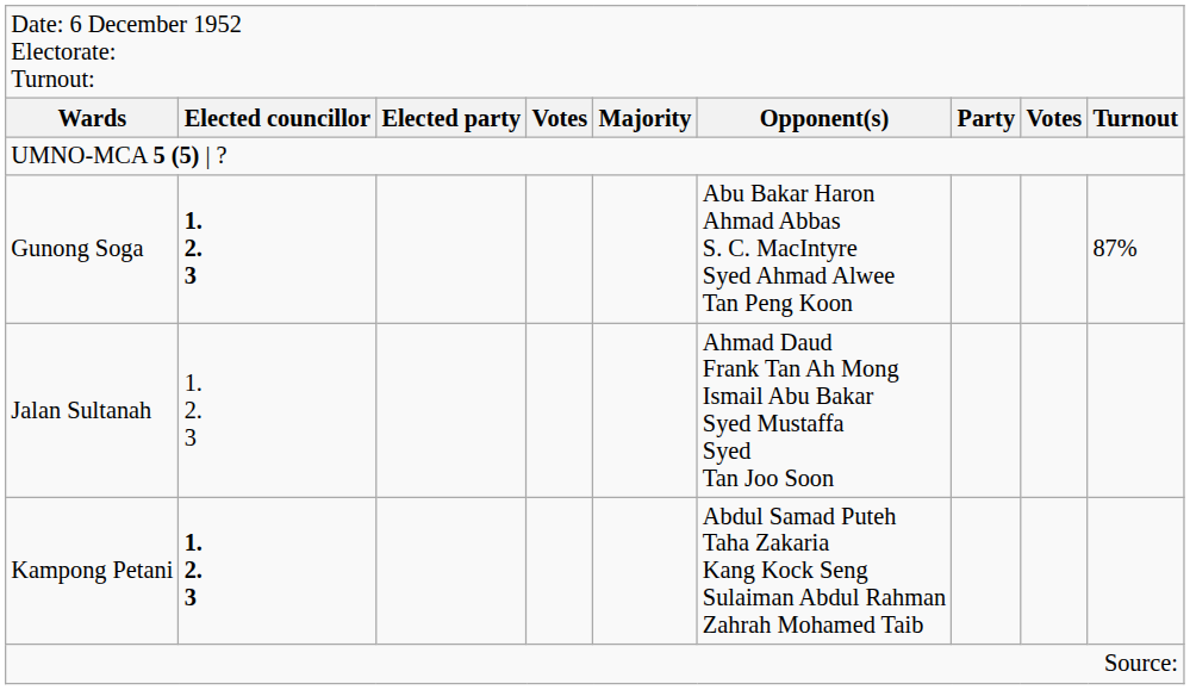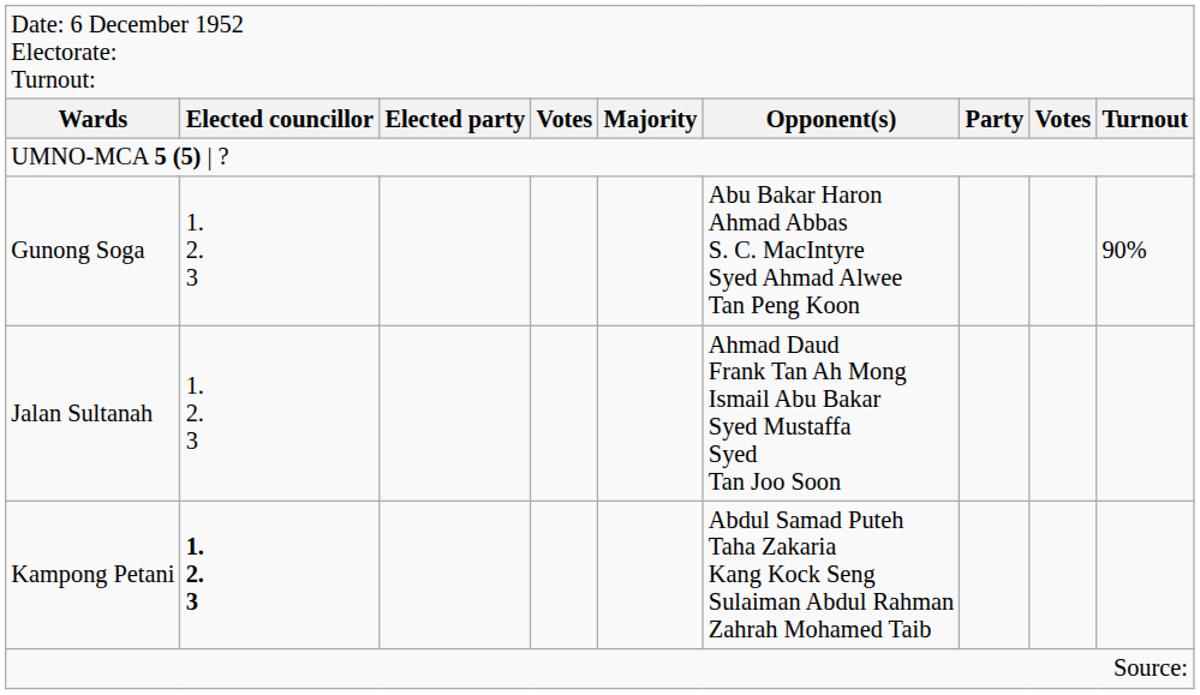Gunong Soga | column 2: bold -> normal
Gunong Soga | column 9: 87% -> 90%
